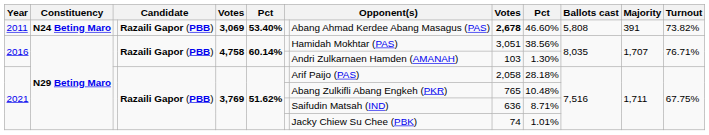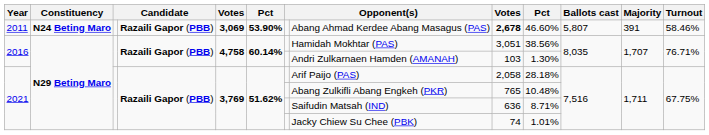2011 | column 6: 53.40% -> 53.90%
2011 | Ballots cast: 5,808 -> 5,807
2011 | Turnout: 73.82% -> 58.46%
